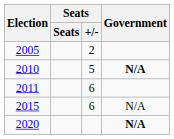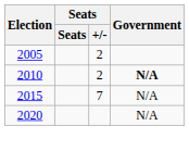2010 | Seats / +/-: 5 -> 2
- row: 2011 | 6
2015 | Seats / +/-: 6 -> 7
2020 | Government: bold -> normal
